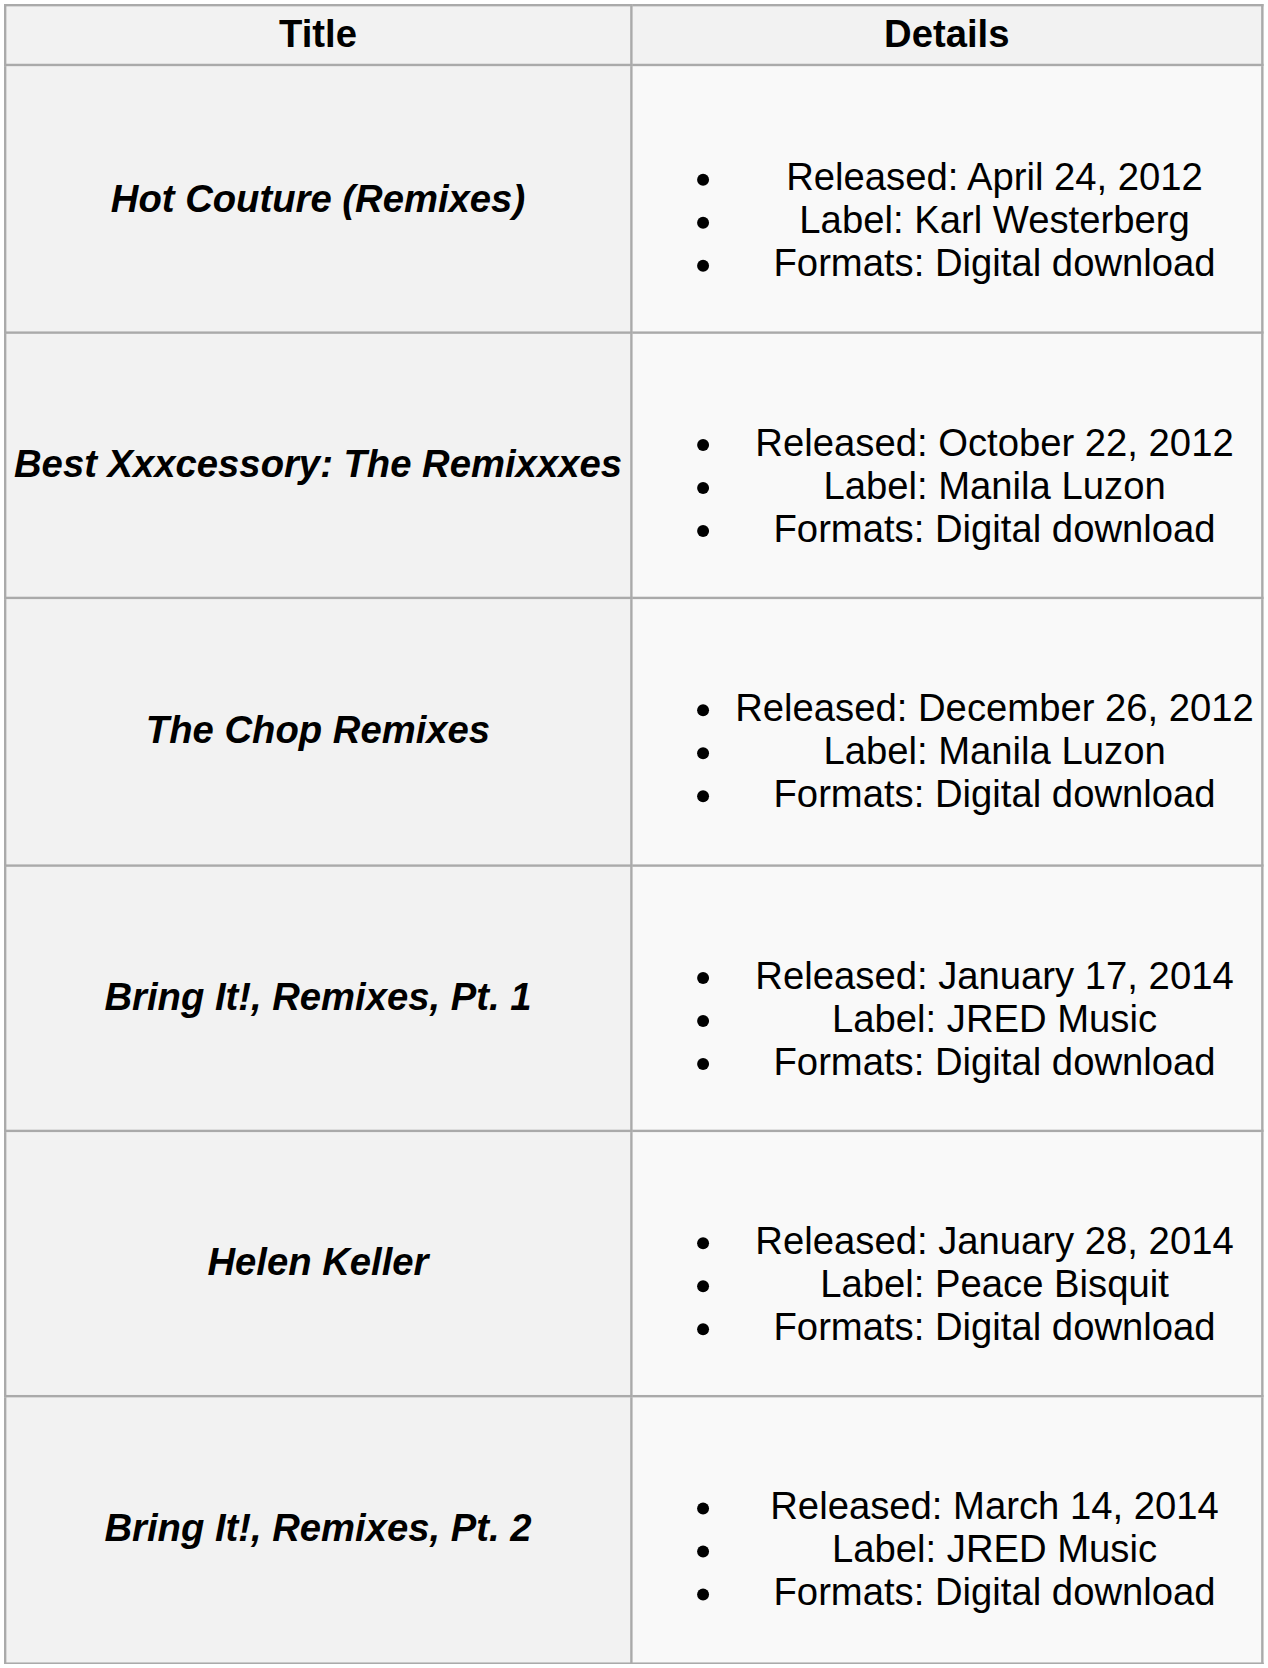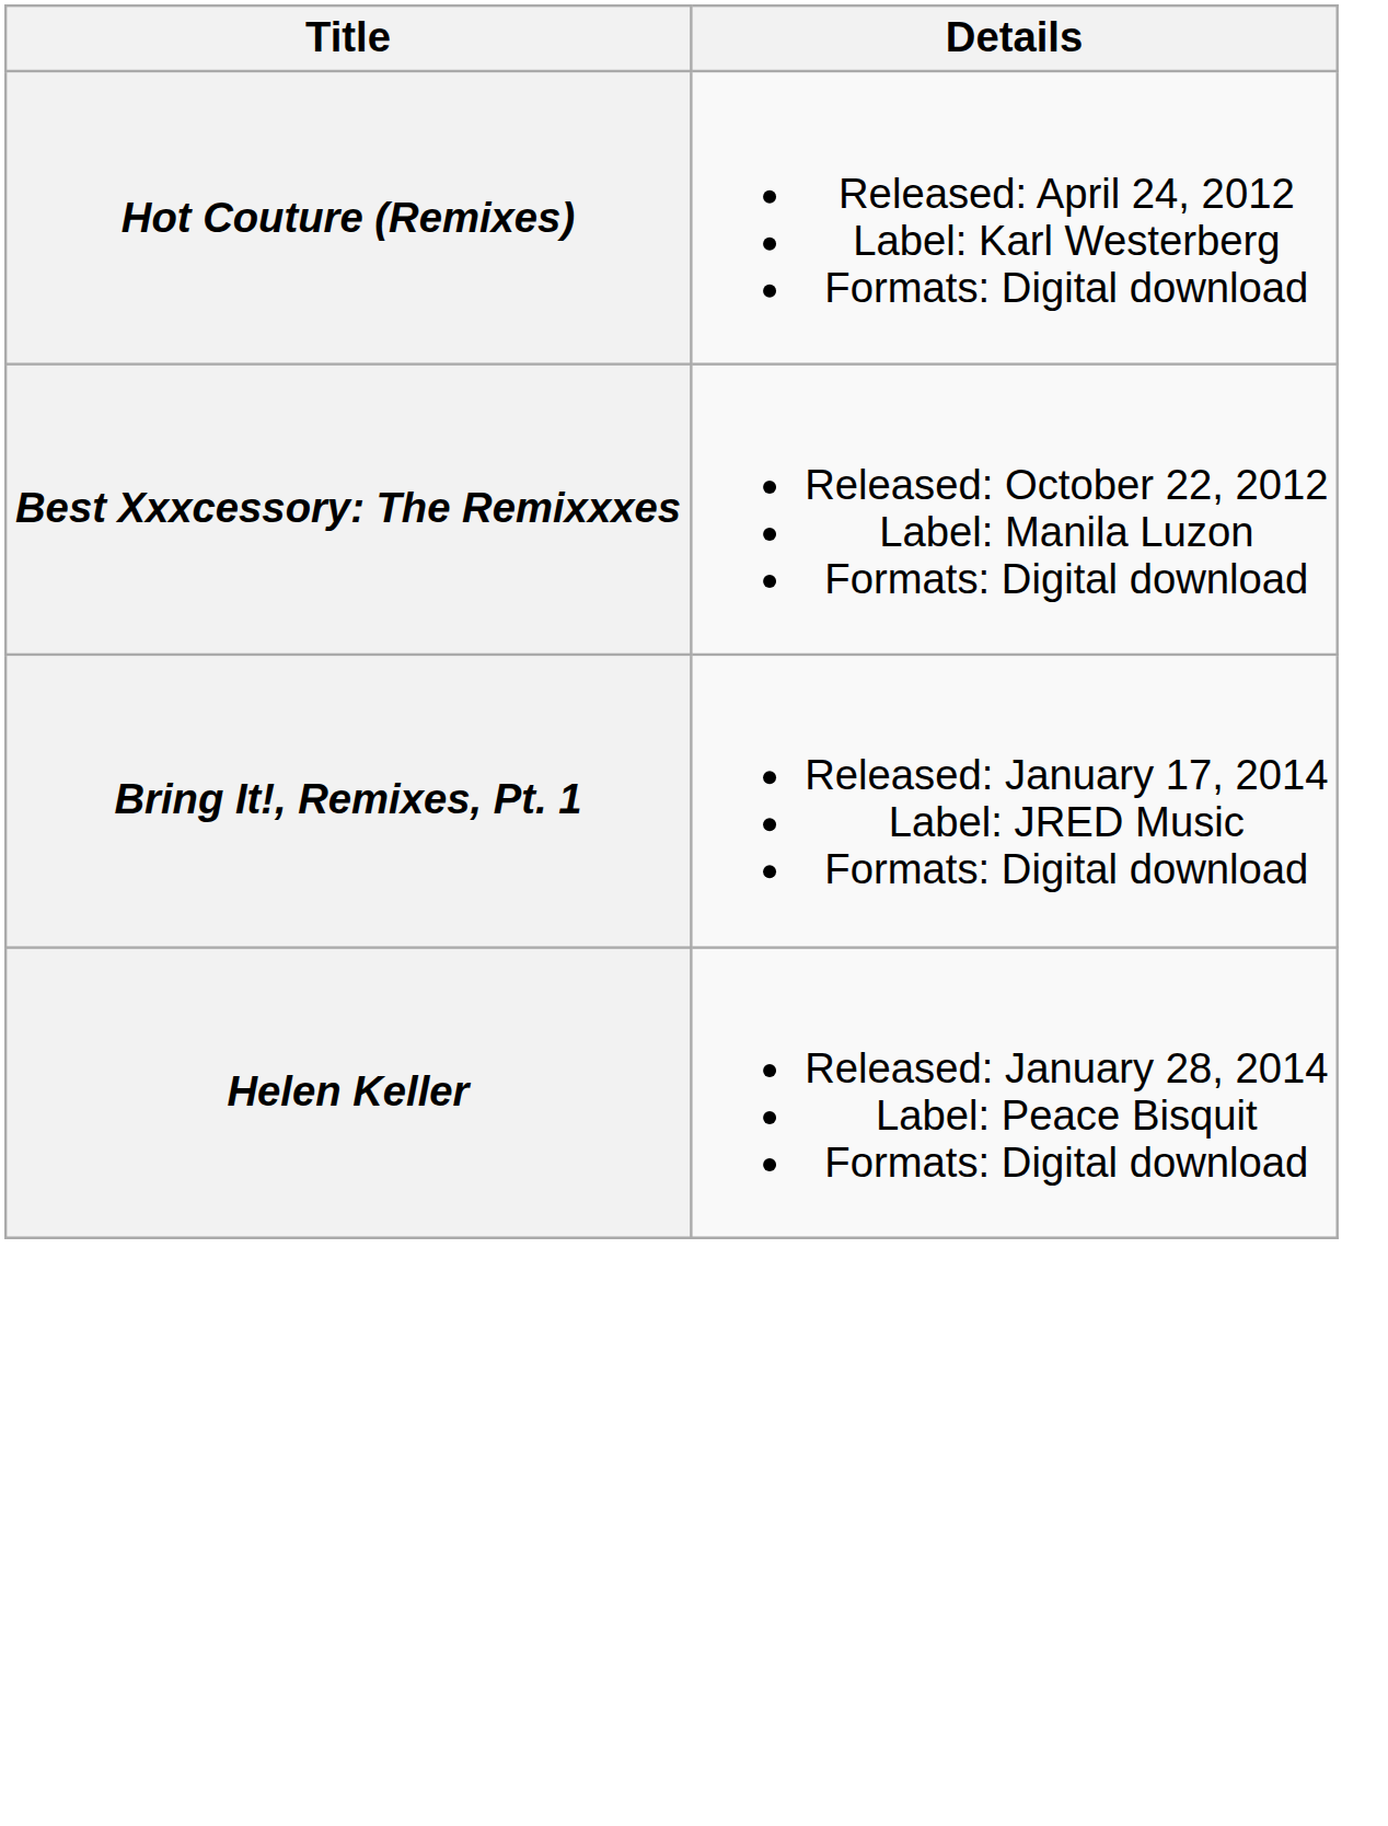- row: The Chop Remixes | Released: December 26, 2012 Label: Manila Luzon Formats: Digital download
- row: Bring It!, Remixes, Pt. 2 | Released: March 14, 2014 Label: JRED Music Formats: Digital download
